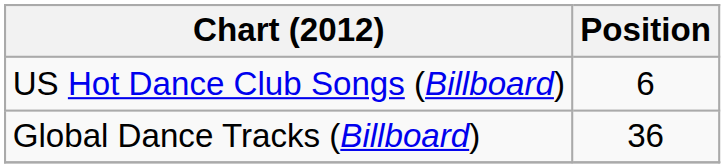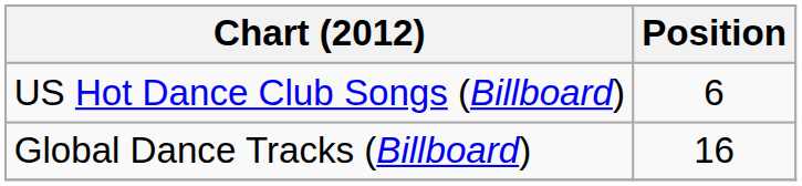Global Dance Tracks (Billboard) | Position: 36 -> 16
